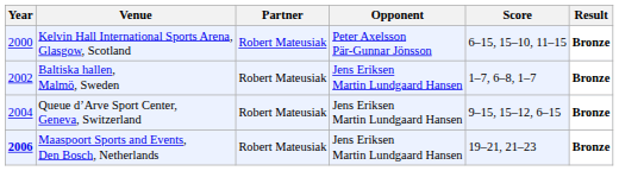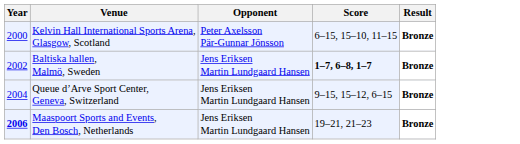- column: Partner | Robert Mateusiak | Robert Mateusiak | Robert Mateusiak | Robert Mateusiak
Baltiska hallen, Malmö, Sweden | Score: normal -> bold
